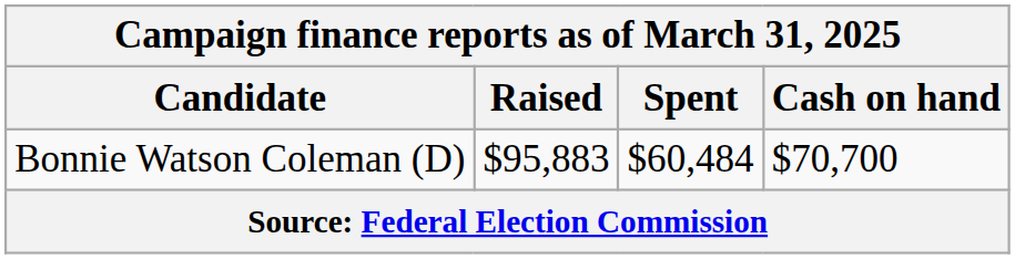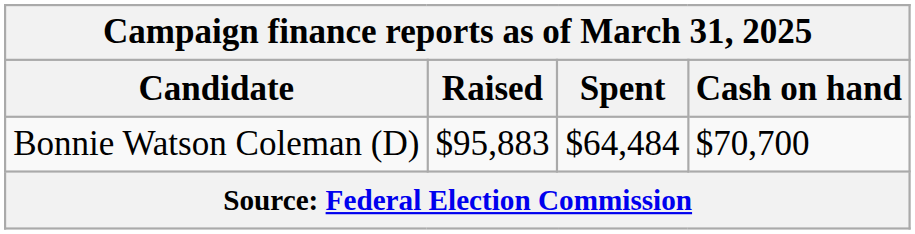Bonnie Watson Coleman (D) | Spent: $60,484 -> $64,484
